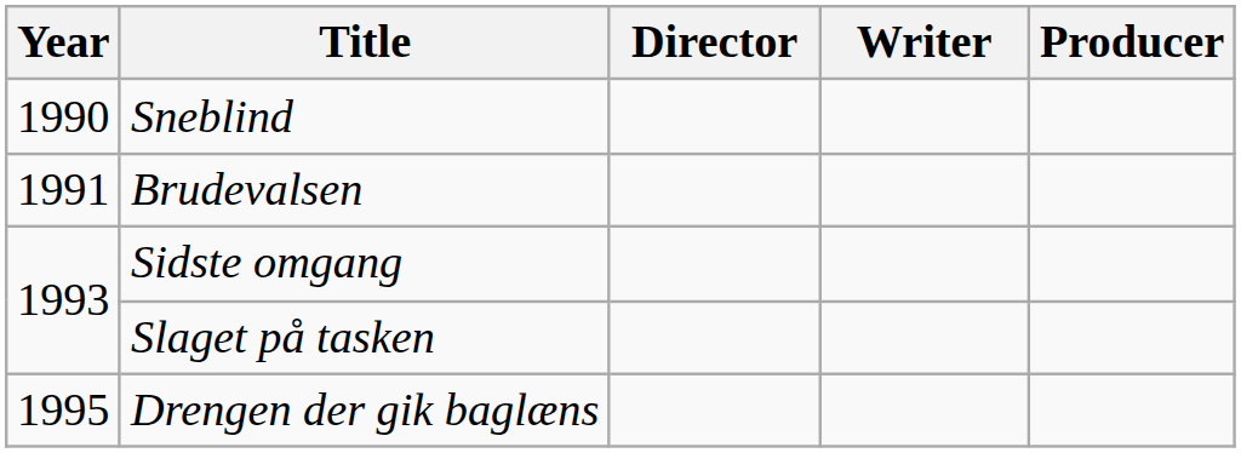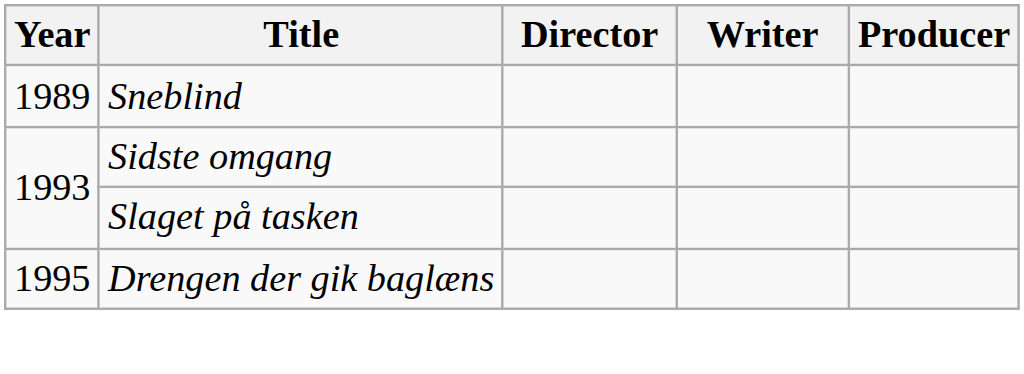Sneblind | Year: 1990 -> 1989
- row: 1991 | Brudevalsen
